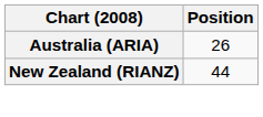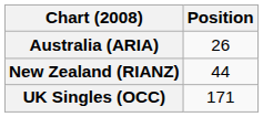+ row: UK Singles (OCC) | 171
